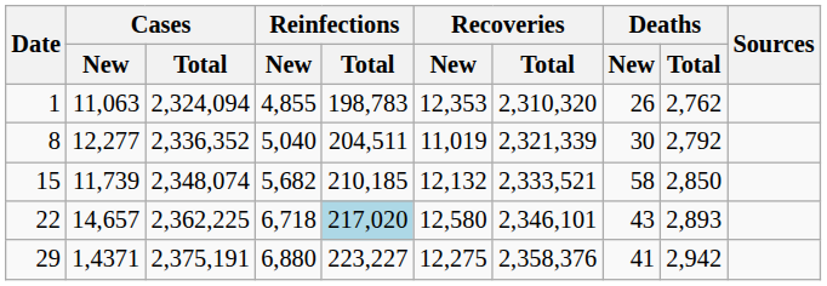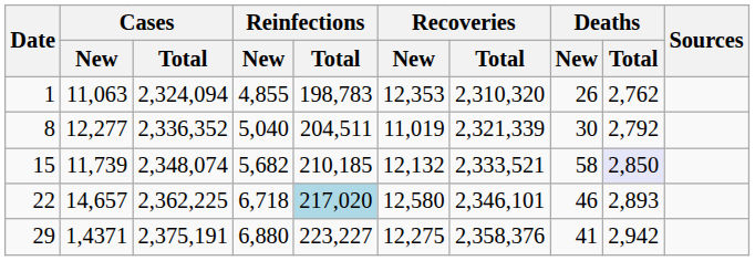15 | Deaths / Total: no background -> lavender background
22 | Deaths / New: 43 -> 46
